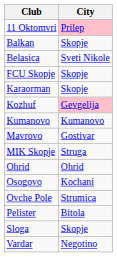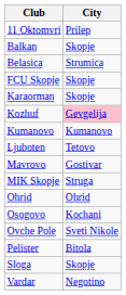11 Oktomvri | City: pink background -> no background
Belasica | City: Sveti Nikole -> Strumica
+ row: Ljuboten | Tetovo
Ovche Pole | City: Strumica -> Sveti Nikole
